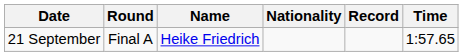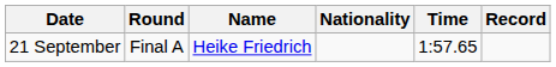columns swapped: Time <-> Record
